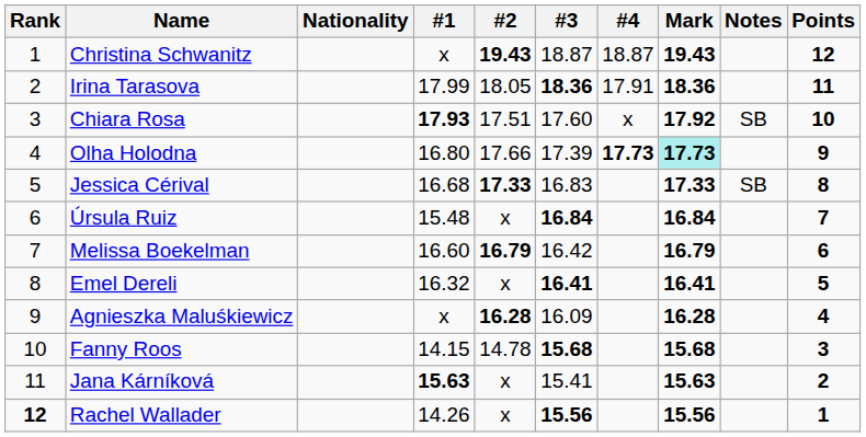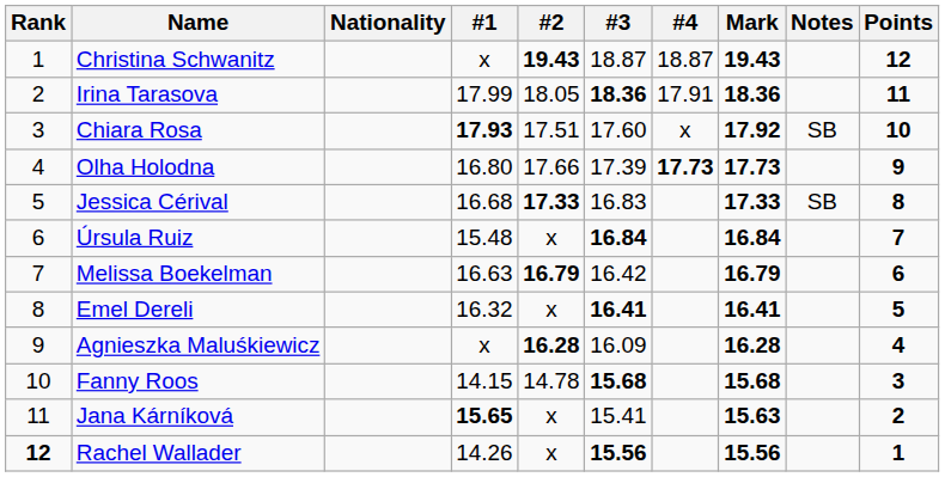Olha Holodna | Mark: paleturquoise background -> no background
Melissa Boekelman | #1: 16.60 -> 16.63
Jana Kárníková | #1: 15.63 -> 15.65
